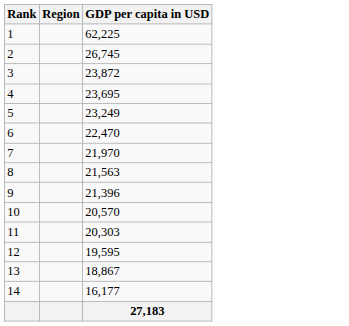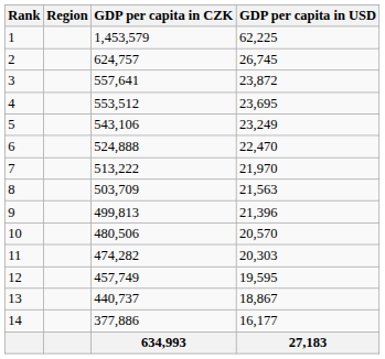+ column: GDP per capita in CZK | 1,453,579 | 624,757 | 557,641 | 553,512 | 543,106 | 524,888 | 513,222 | 503,709 | 499,813 | 480,506 | 474,282 | 457,749 | 440,737 | 377,886 | 634,993
